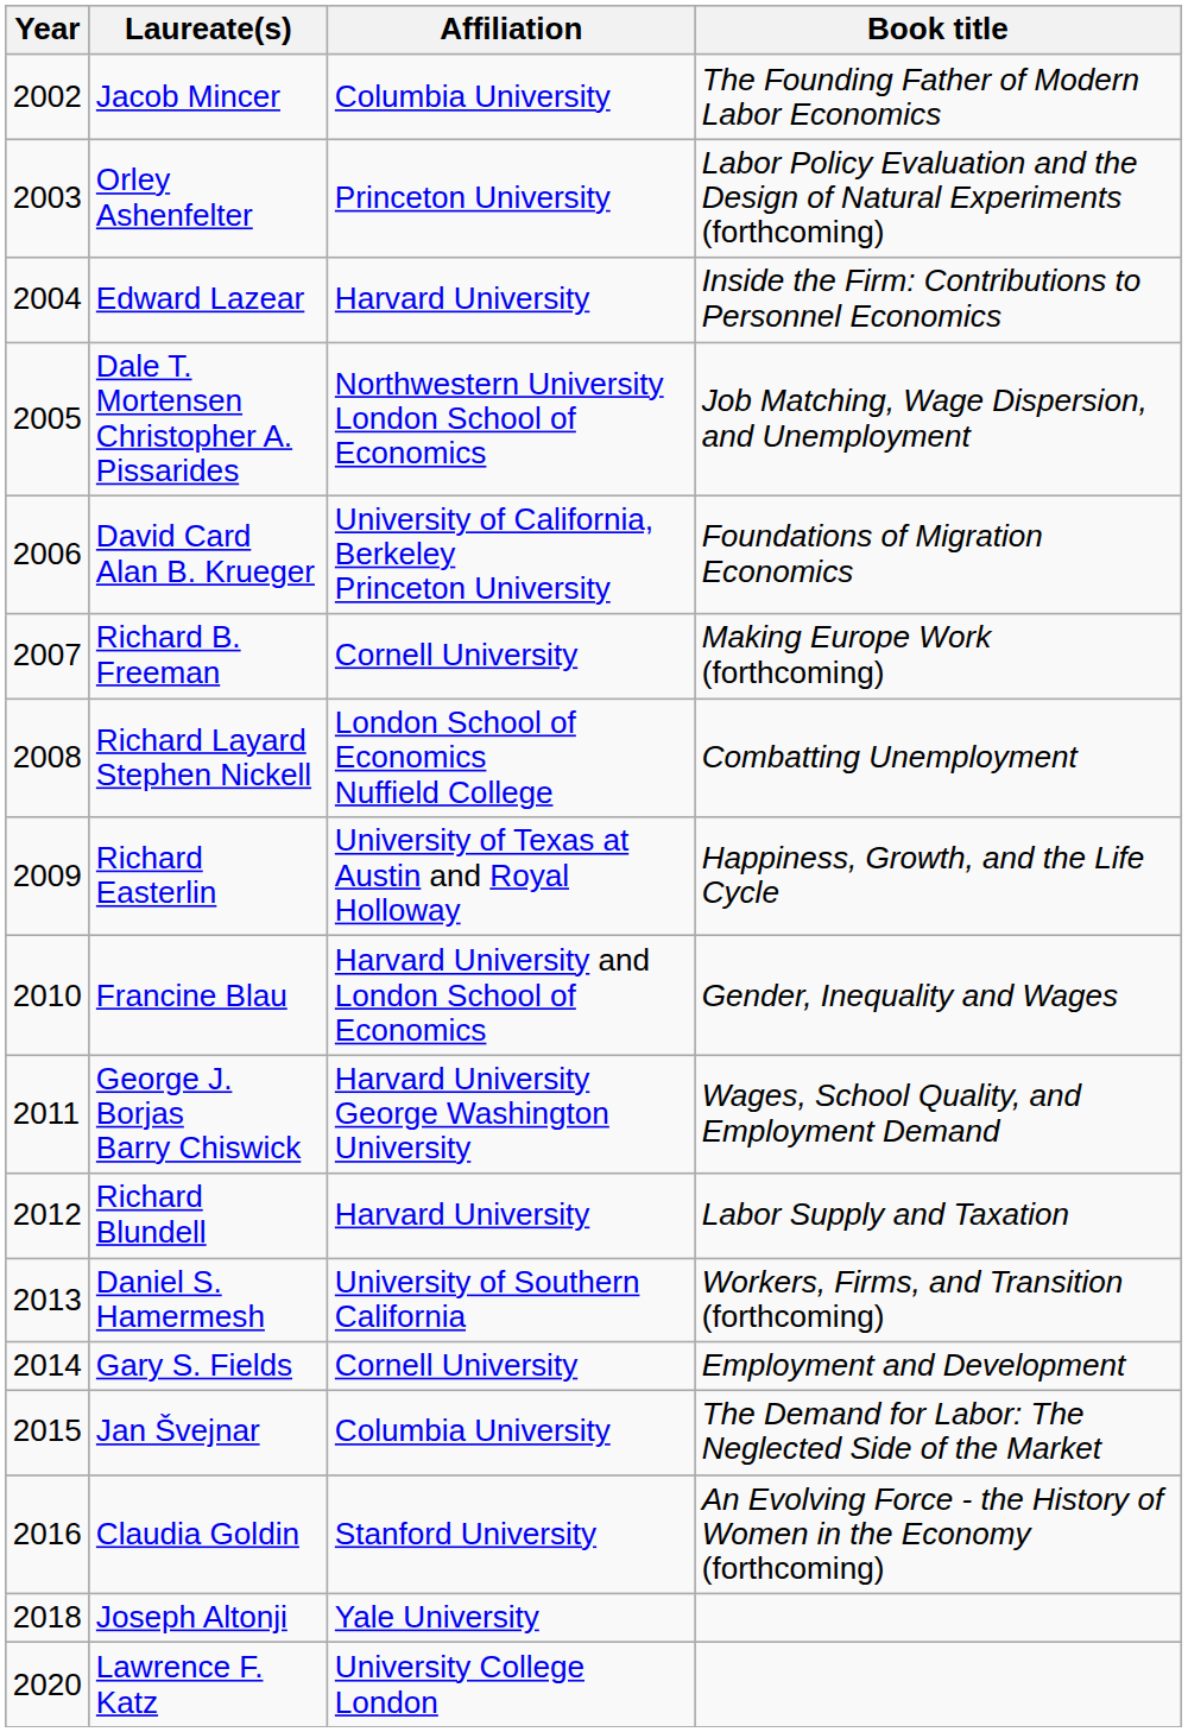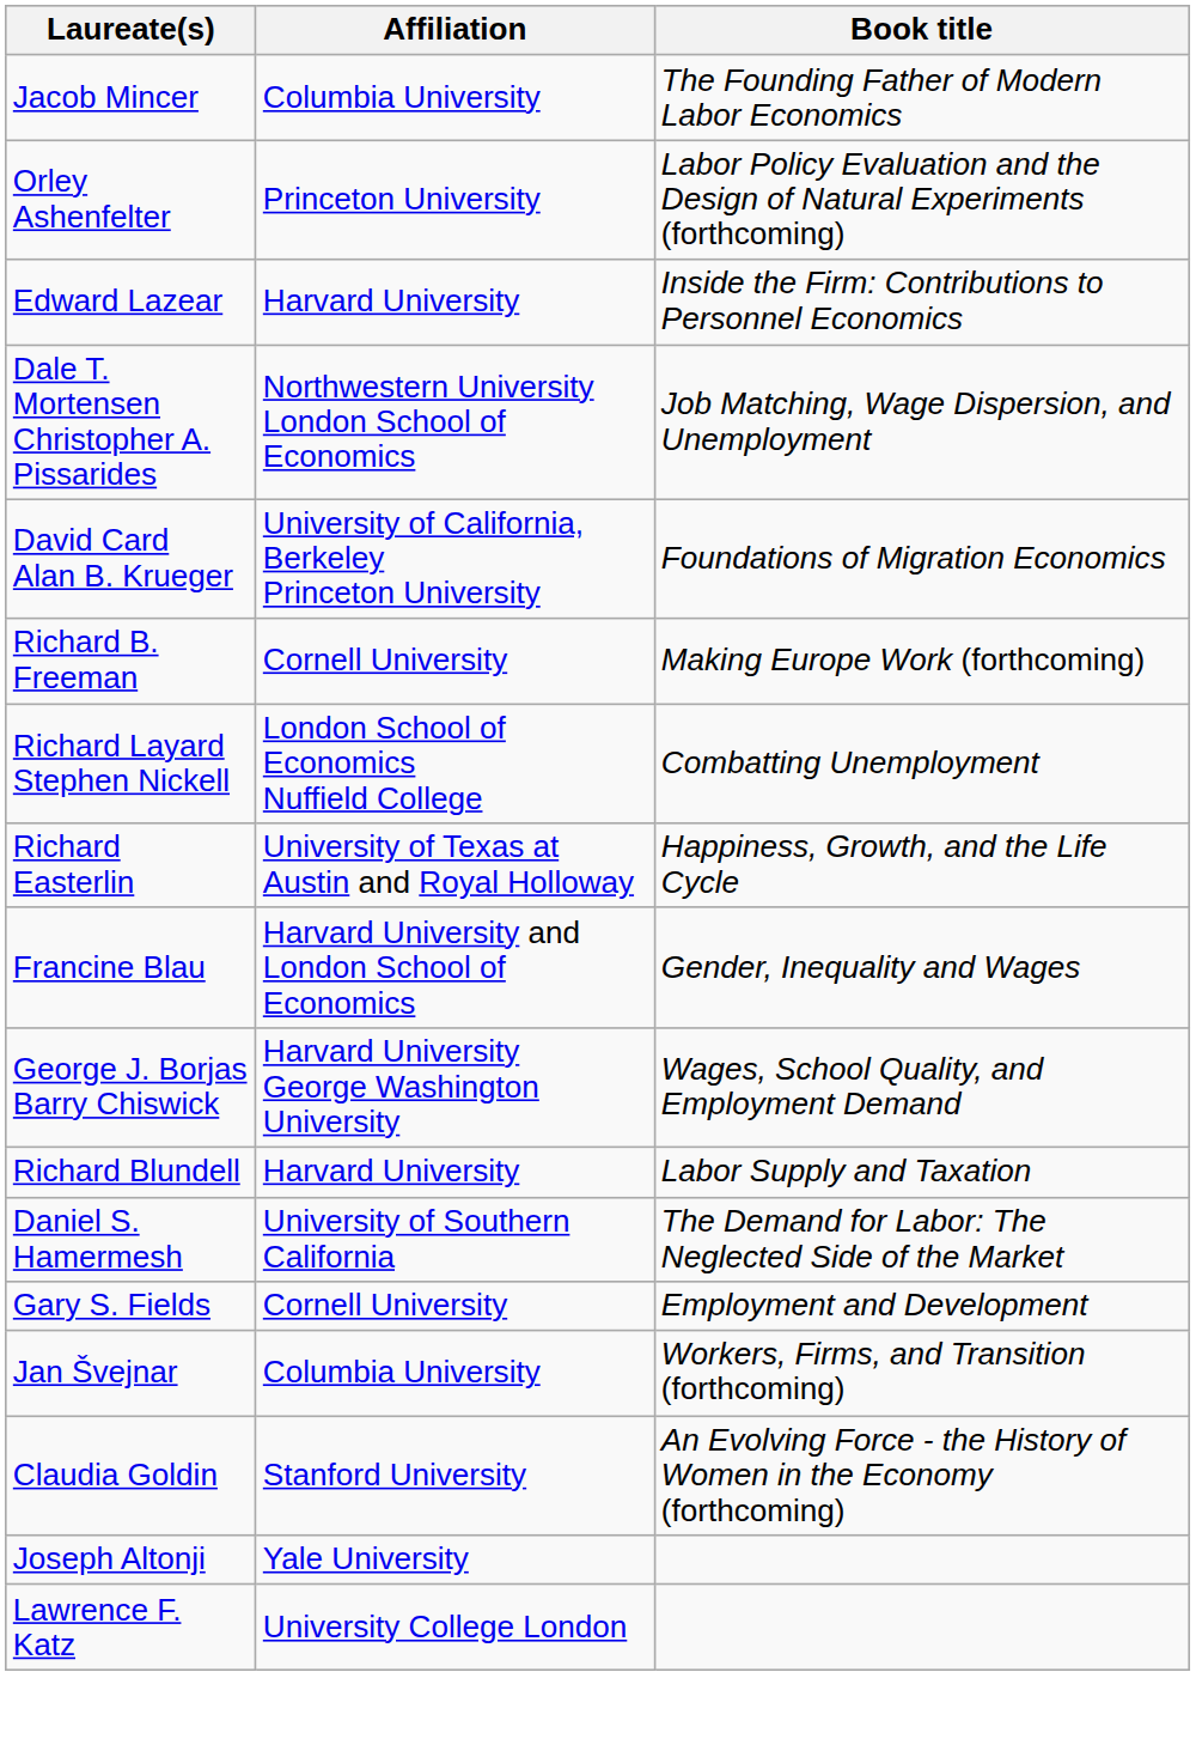- column: Year | 2002 | 2003 | 2004 | 2005 | 2006 | 2007 | 2008 | 2009 | 2010 | 2011 | 2012 | 2013 | 2014 | 2015 | 2016 | 2018 | 2020
Daniel S. Hamermesh | Book title: Workers, Firms, and Transition (forthcoming) -> The Demand for Labor: The Neglected Side of the Market
Jan Švejnar | Book title: The Demand for Labor: The Neglected Side of the Market -> Workers, Firms, and Transition (forthcoming)
